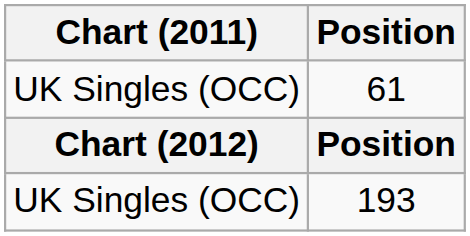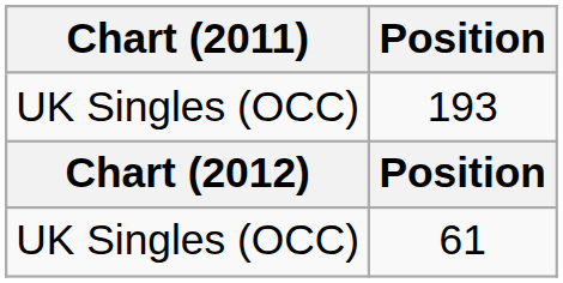rows swapped: 61 <-> 193
